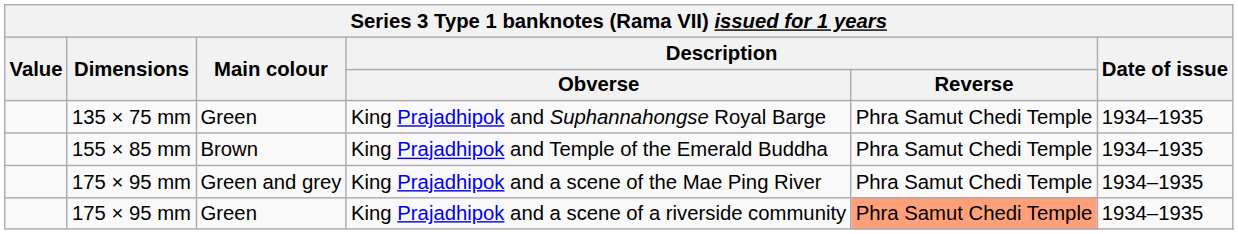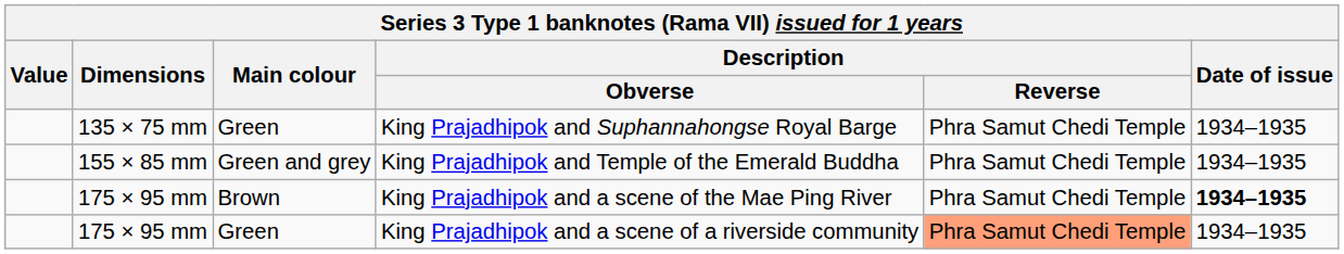King Prajadhipok and Temple of the Emerald Buddha | Main colour: Brown -> Green and grey
King Prajadhipok and a scene of the Mae Ping River | Main colour: Green and grey -> Brown
King Prajadhipok and a scene of the Mae Ping River | Date of issue: normal -> bold
